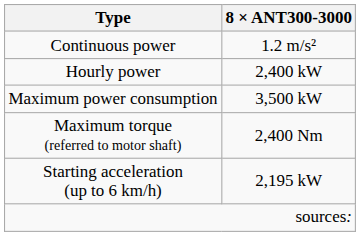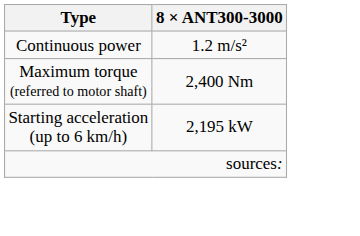- row: Hourly power | 2,400 kW
- row: Maximum power consumption | 3,500 kW
